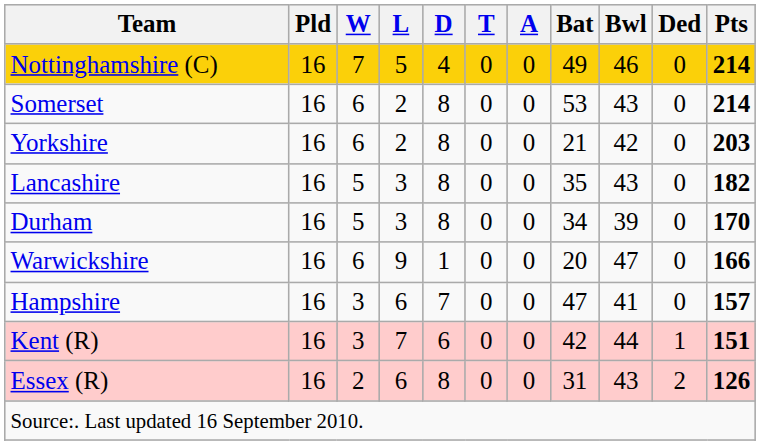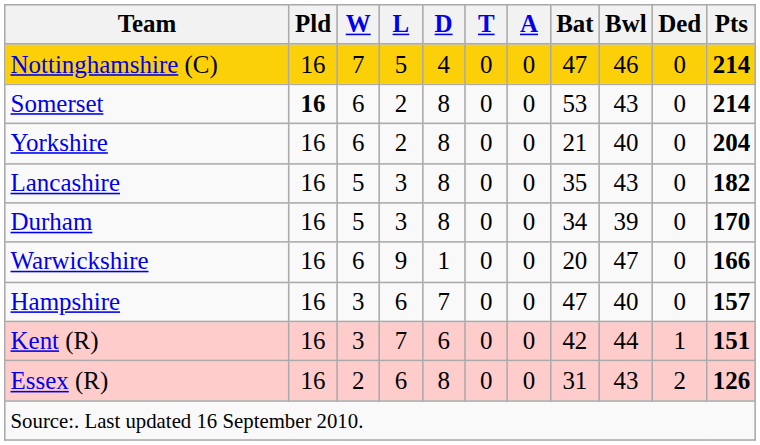Nottinghamshire (C) | Bat: 49 -> 47
Somerset | Pld: normal -> bold
Yorkshire | Bwl: 42 -> 40
Yorkshire | Pts: 203 -> 204
Hampshire | Bwl: 41 -> 40
